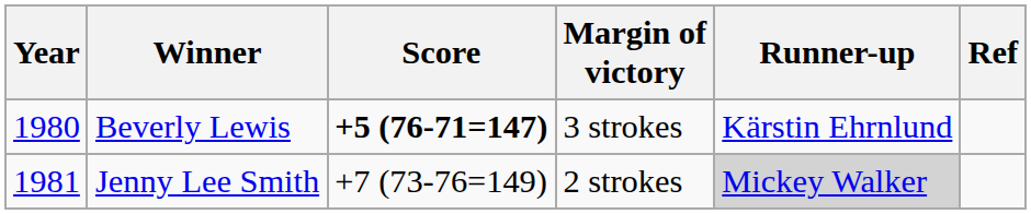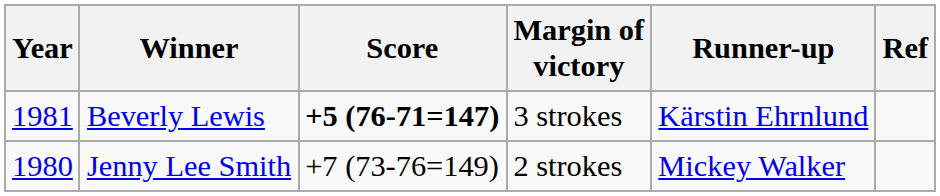Beverly Lewis | Year: 1980 -> 1981
Jenny Lee Smith | Year: 1981 -> 1980
Jenny Lee Smith | Runner-up: lightgrey background -> no background
